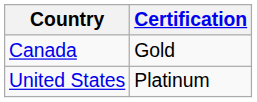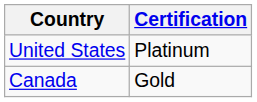rows swapped: United States <-> Canada
